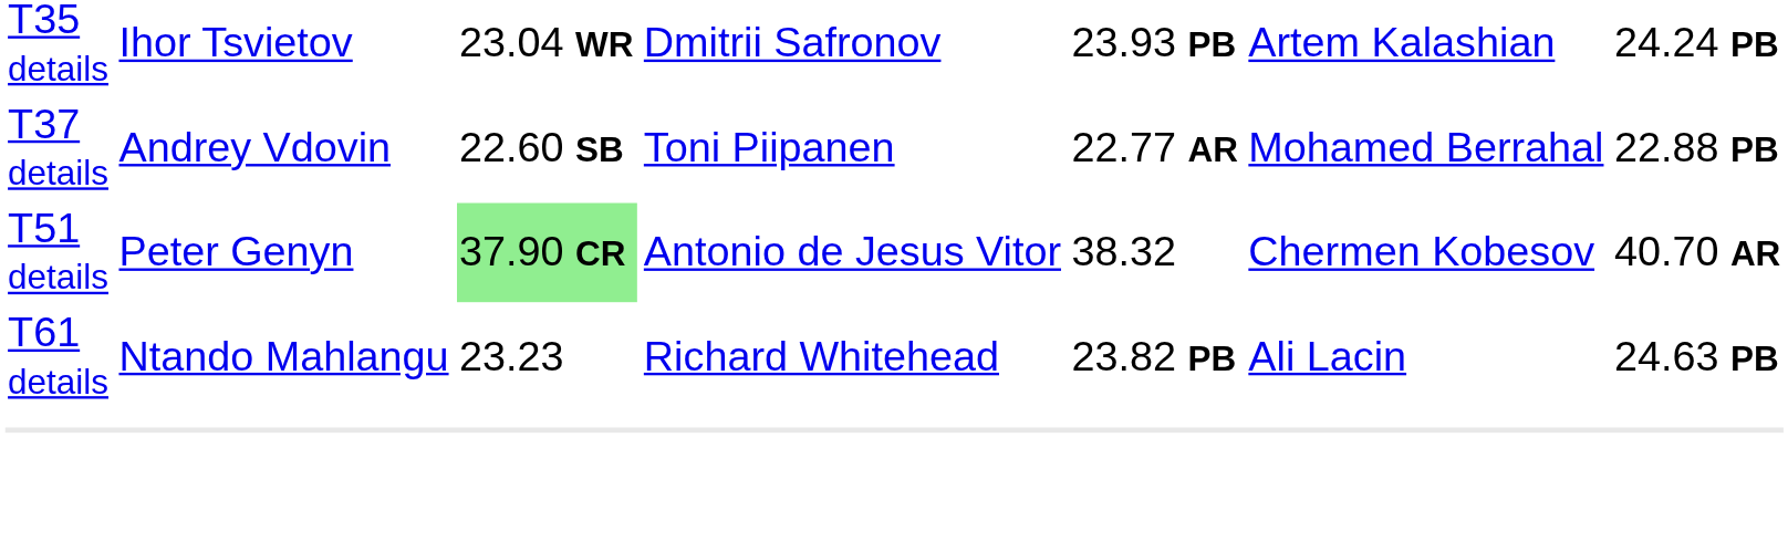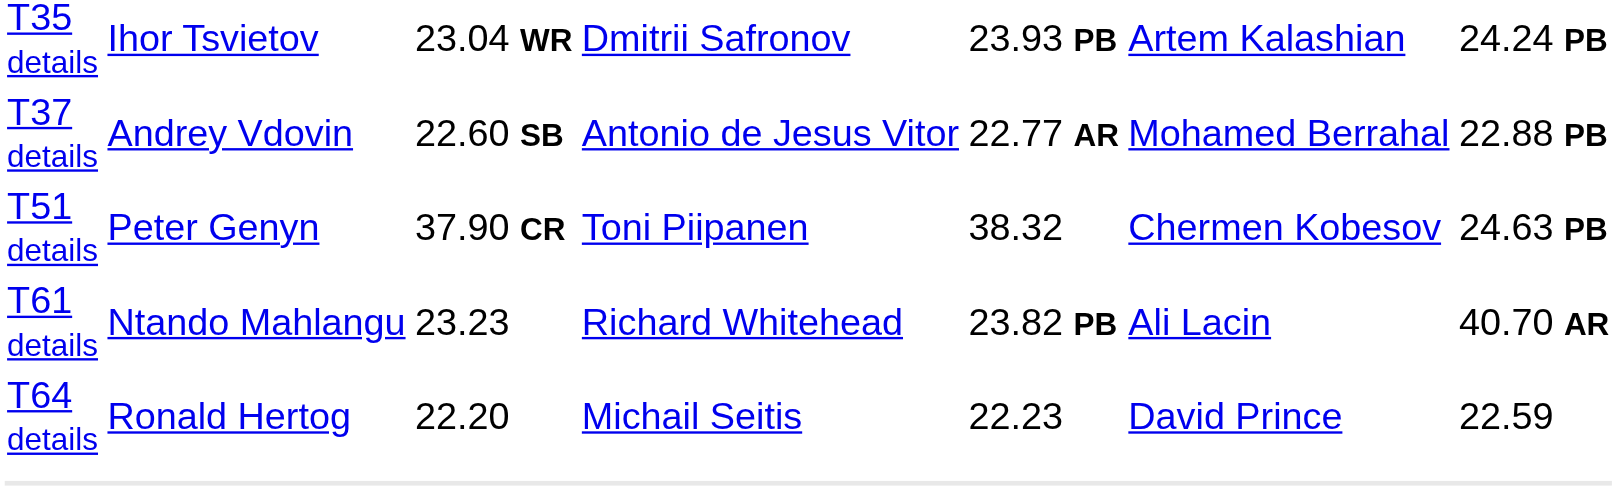T37 details | column 4: Toni Piipanen -> Antonio de Jesus Vitor
T51 details | column 3: lightgreen background -> no background
T51 details | column 4: Antonio de Jesus Vitor -> Toni Piipanen
T51 details | column 7: 40.70 AR -> 24.63 PB
T61 details | column 7: 24.63 PB -> 40.70 AR
+ row: T64 details | Ronald Hertog | 22.20 | Michail Seitis | 22.23 | David Prince | 22.59
